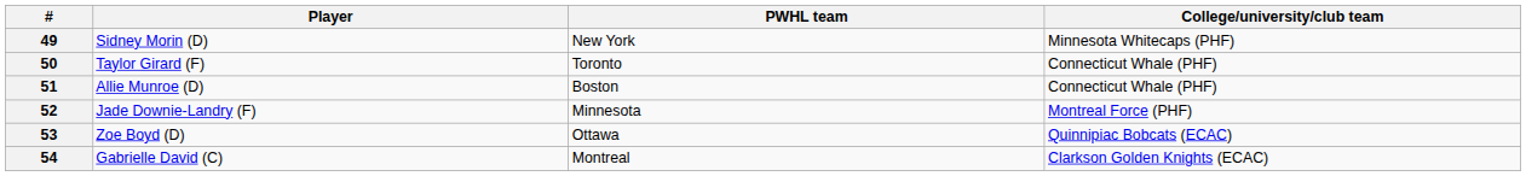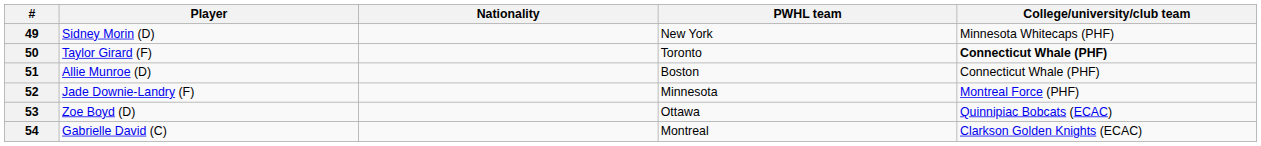+ column: Nationality
50 | College/university/club team: normal -> bold
